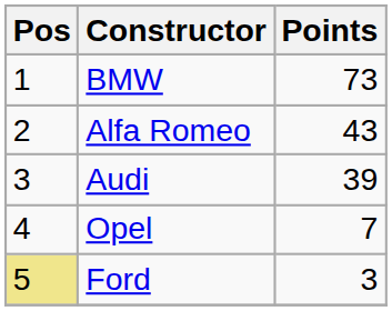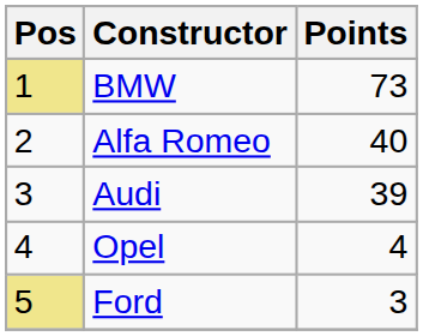BMW | Pos: no background -> khaki background
Alfa Romeo | Points: 43 -> 40
Opel | Points: 7 -> 4
